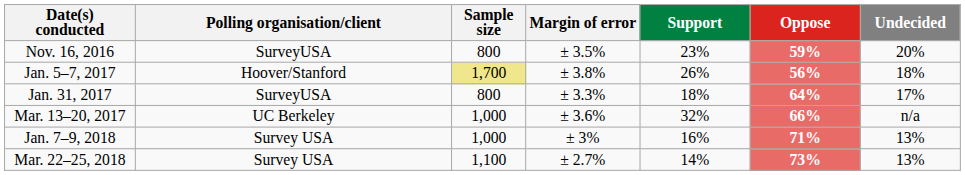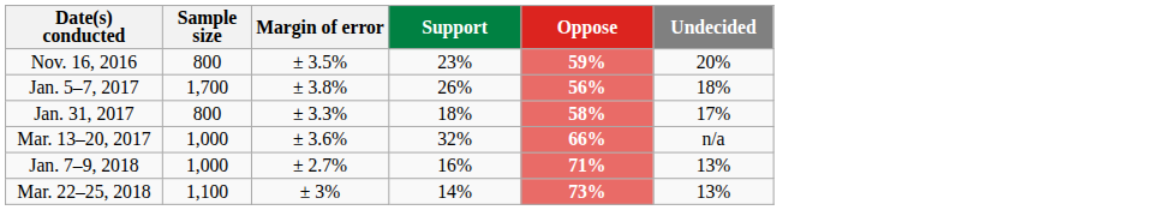- column: Polling organisation/client | SurveyUSA | Hoover/Stanford | SurveyUSA | UC Berkeley | Survey USA | Survey USA
Jan. 5–7, 2017 | Sample size: khaki background -> no background
Jan. 31, 2017 | Oppose: 64% -> 58%
Jan. 7–9, 2018 | Margin of error: ± 3% -> ± 2.7%
Mar. 22–25, 2018 | Margin of error: ± 2.7% -> ± 3%
